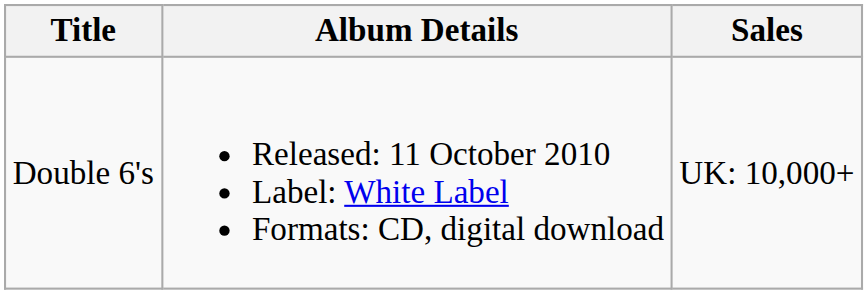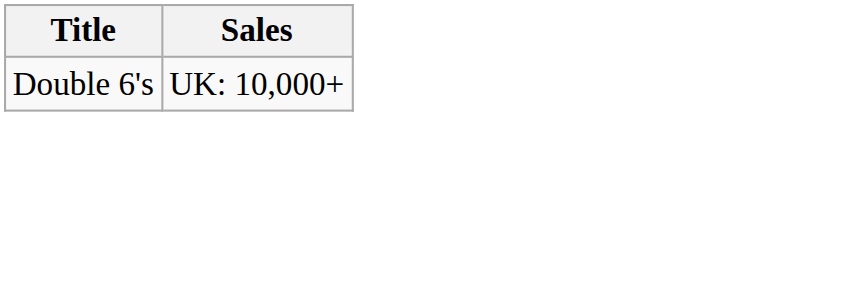- column: Album Details | Released: 11 October 2010 Label: White Label Formats: CD, digital download
